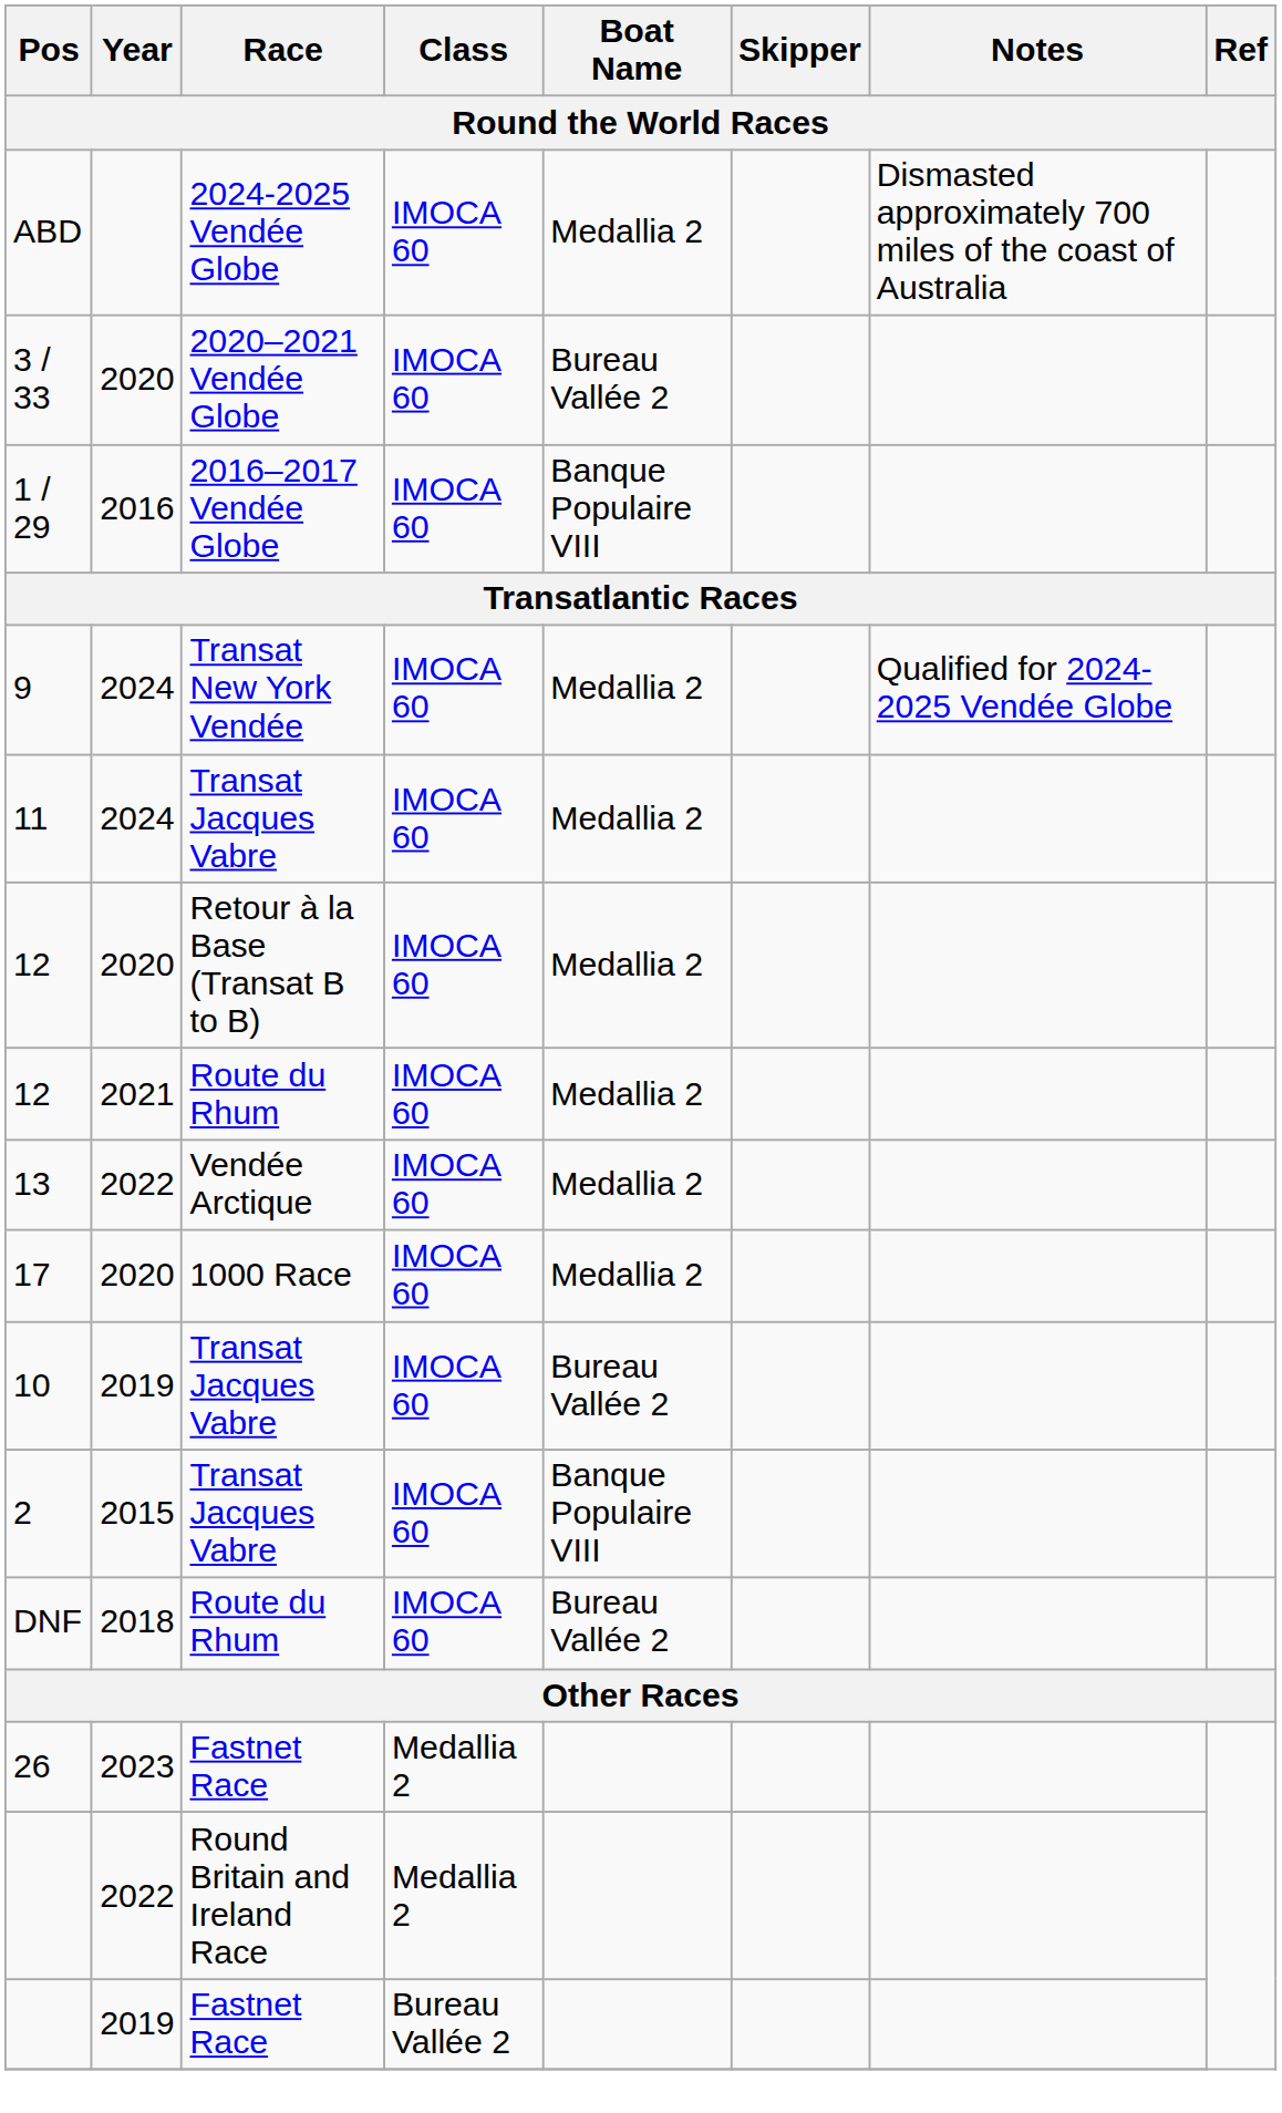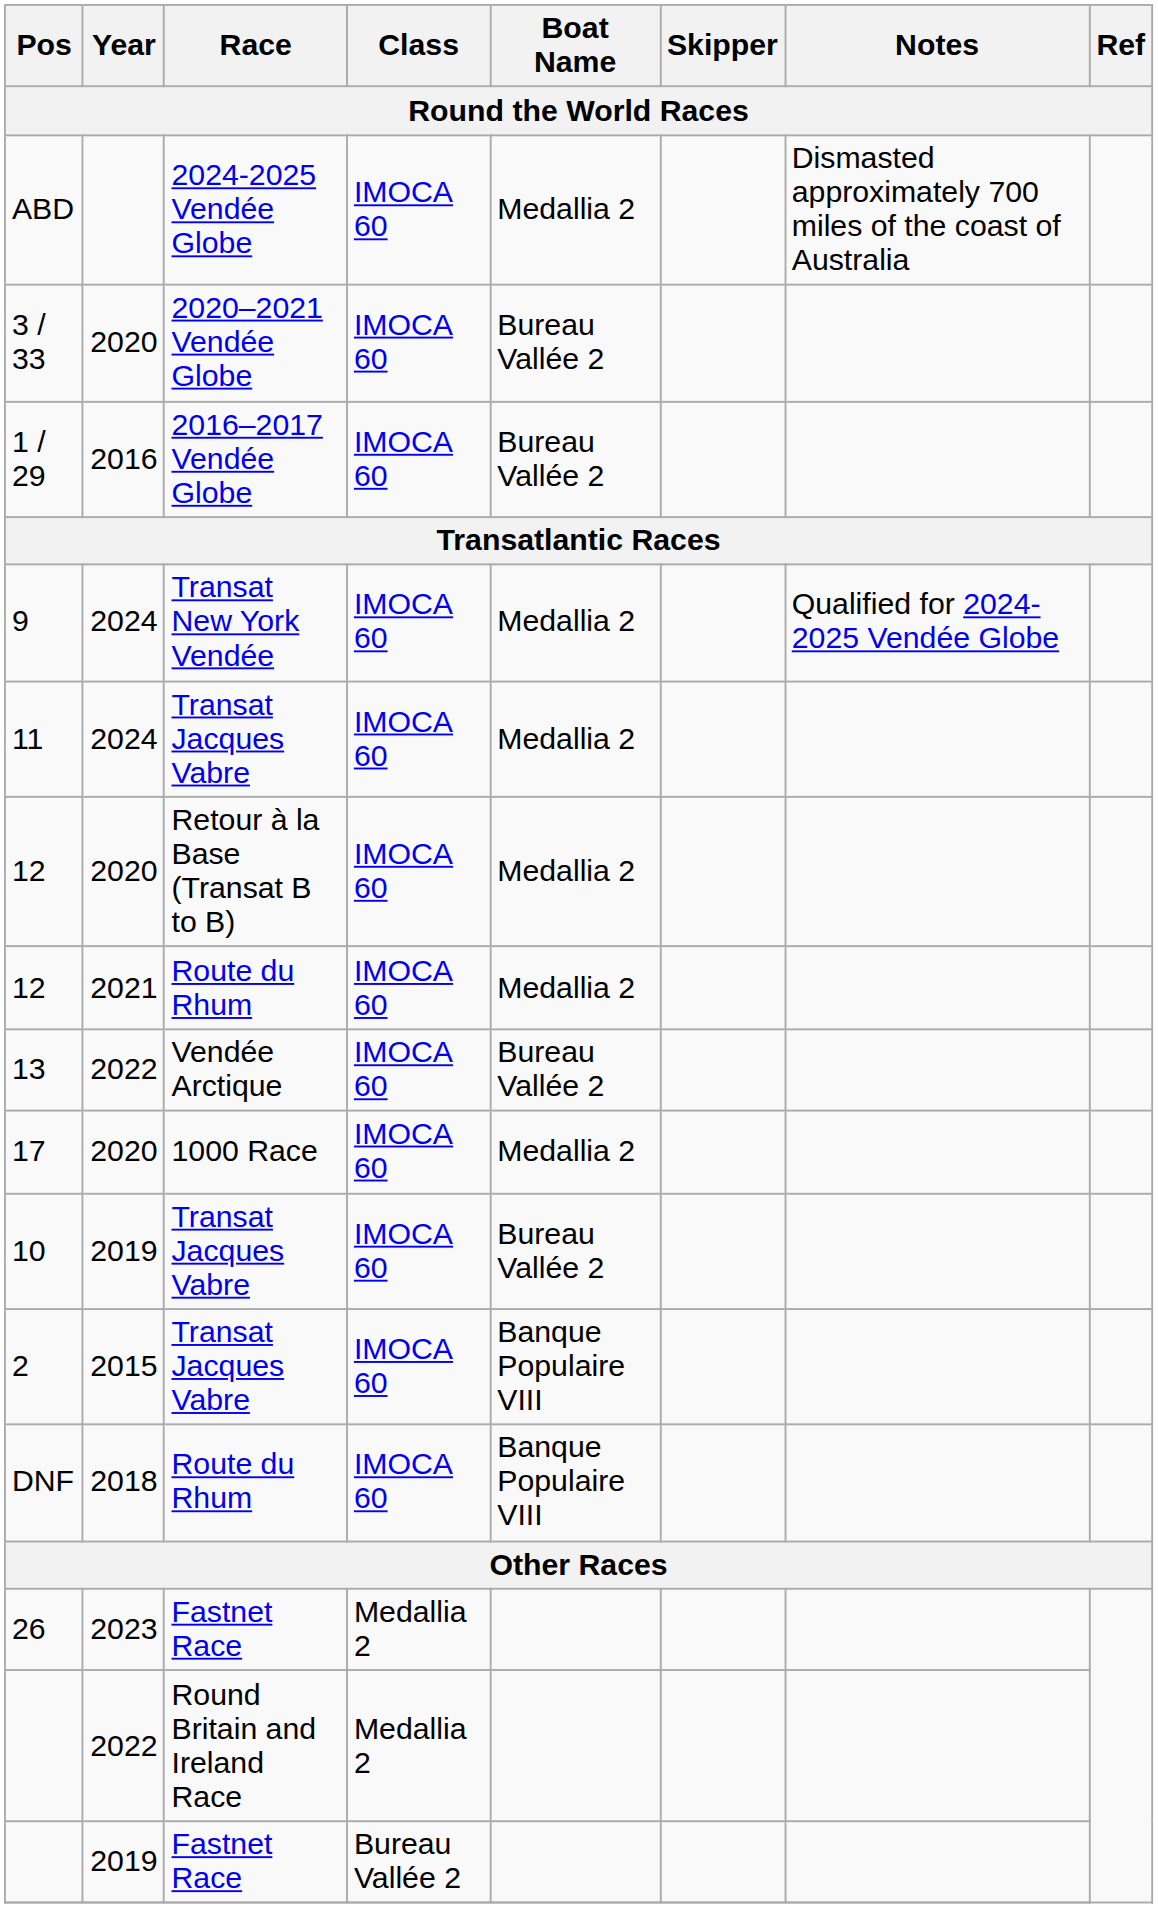1 / 29 | Boat Name: Banque Populaire VIII -> Bureau Vallée 2
13 | Boat Name: Medallia 2 -> Bureau Vallée 2
DNF | Boat Name: Bureau Vallée 2 -> Banque Populaire VIII
